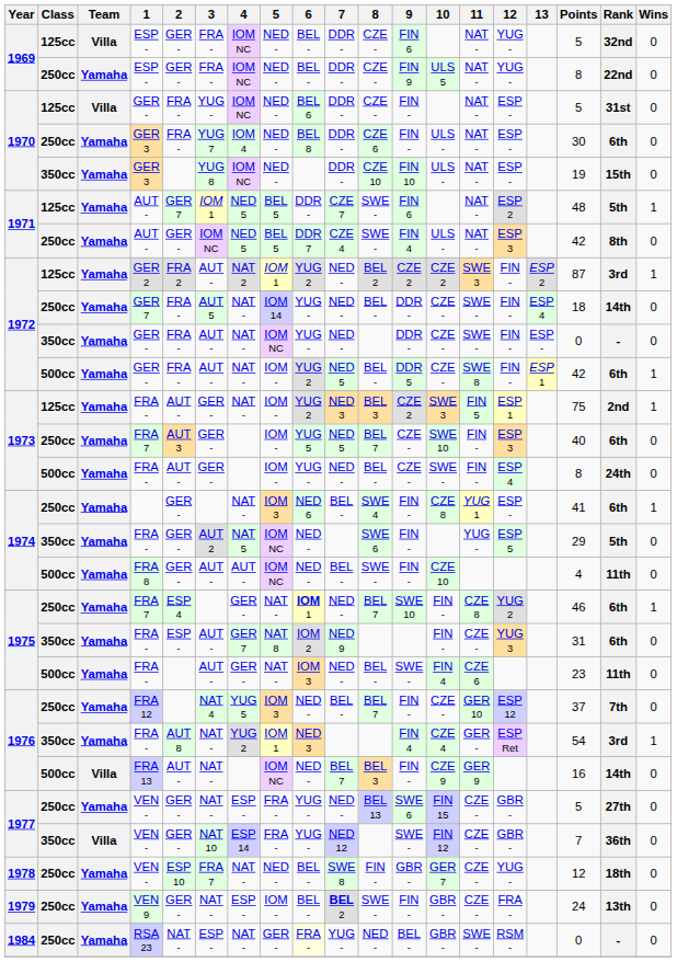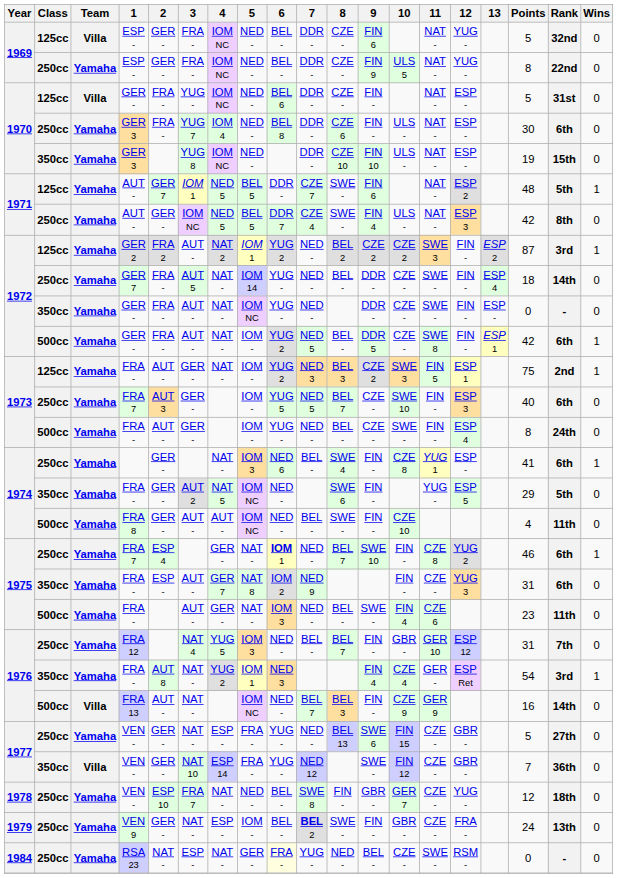FRA 12 | 10: CZE - -> GBR -
FRA 12 | Points: 37 -> 31
RSA 23 | 10: GBR - -> CZE -
